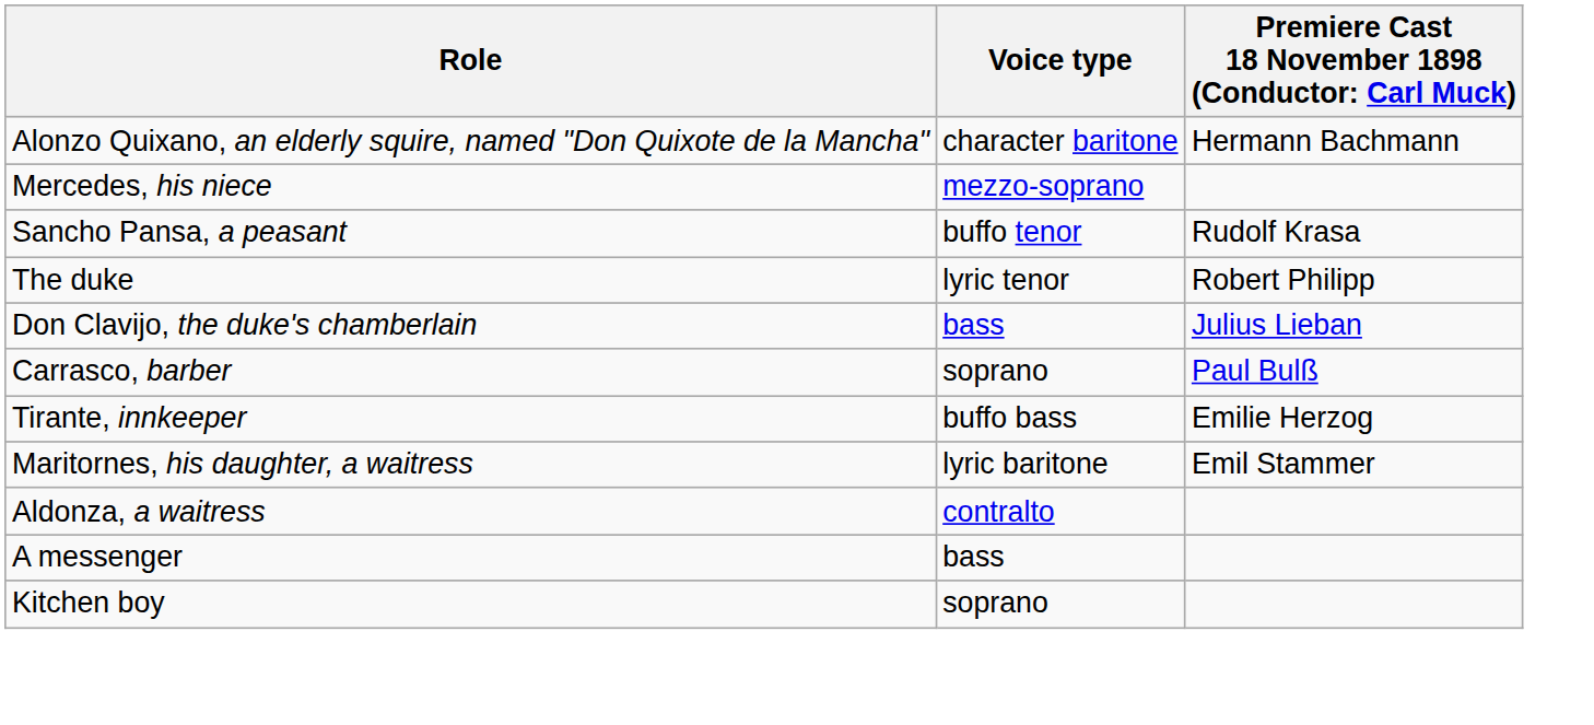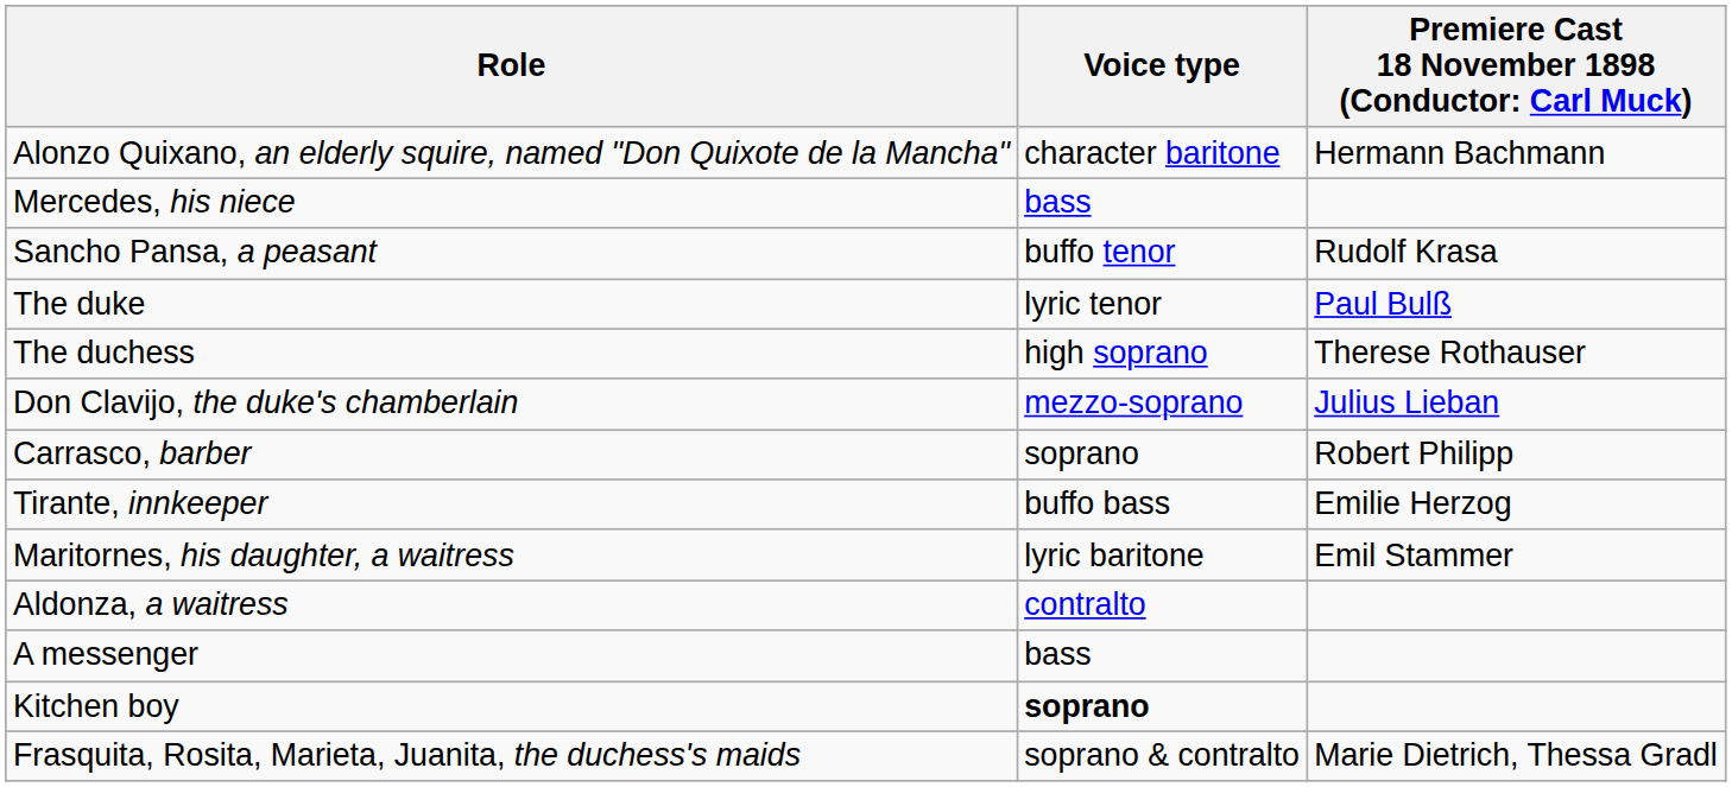Mercedes, his niece | Voice type: mezzo-soprano -> bass
The duke | column 3: Robert Philipp -> Paul Bulß
+ row: The duchess | high soprano | Therese Rothauser
Don Clavijo, the duke's chamberlain | Voice type: bass -> mezzo-soprano
Carrasco, barber | column 3: Paul Bulß -> Robert Philipp
Kitchen boy | Voice type: normal -> bold
+ row: Frasquita, Rosita, Marieta, Juanita, the duchess's maids | soprano & contralto | Marie Dietrich, Thessa Gradl
